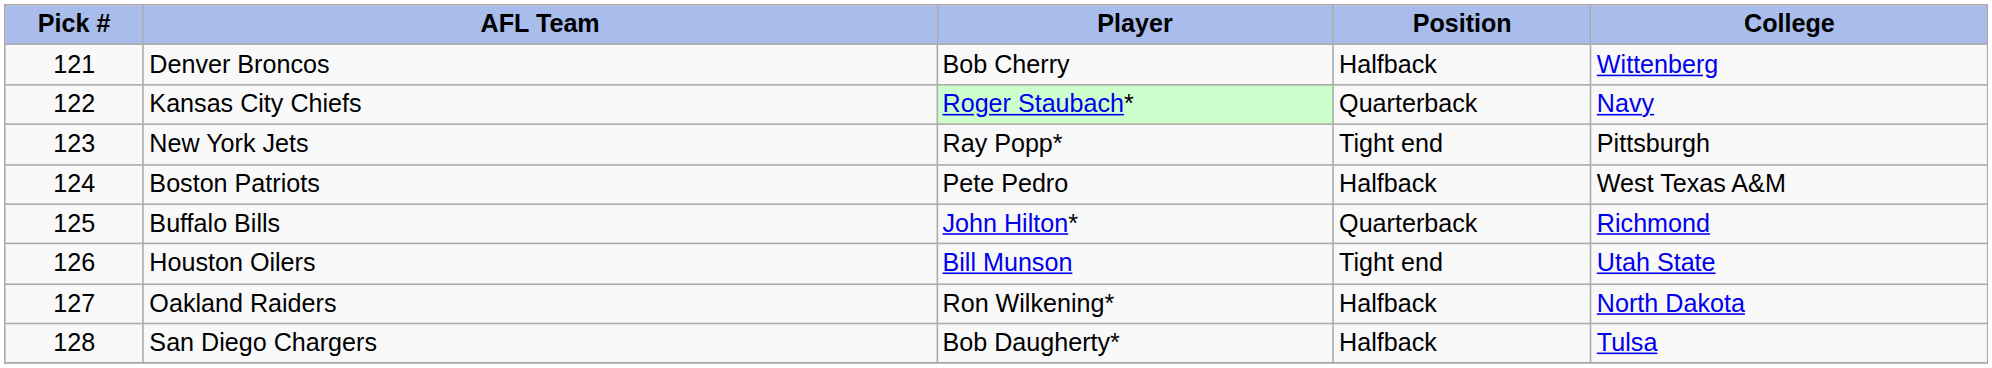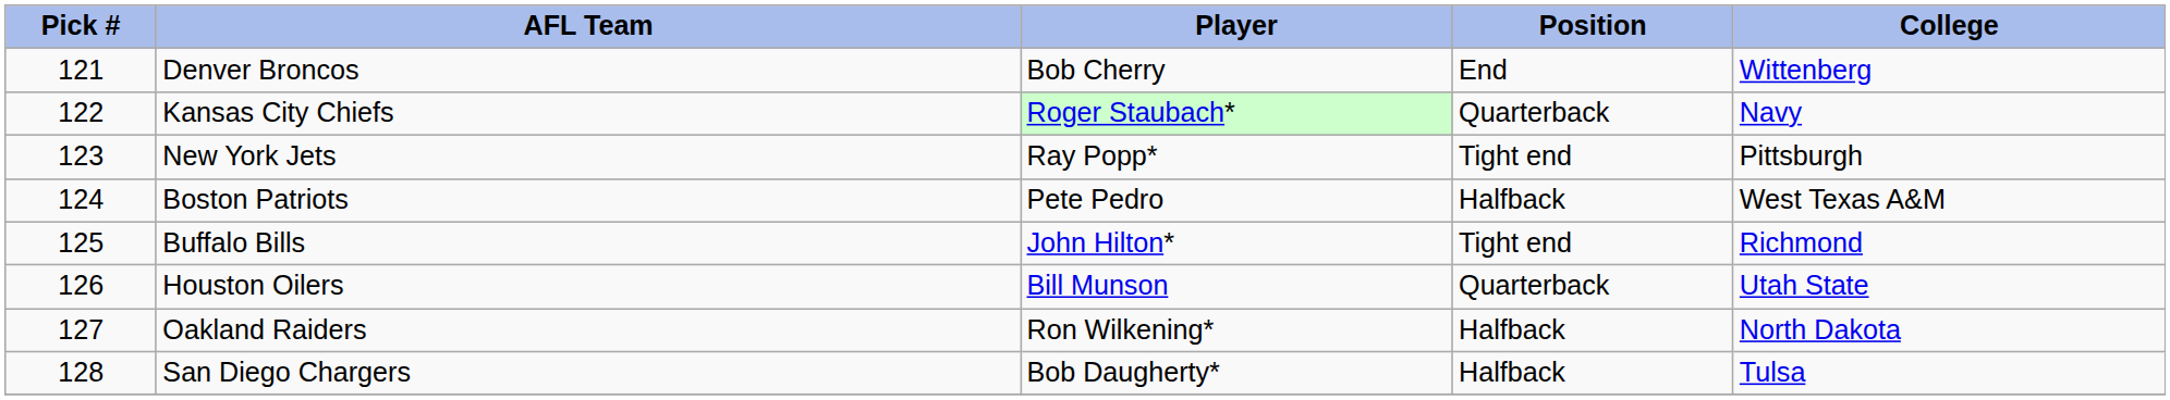Denver Broncos | Position: Halfback -> End
Buffalo Bills | Position: Quarterback -> Tight end
Houston Oilers | Position: Tight end -> Quarterback
